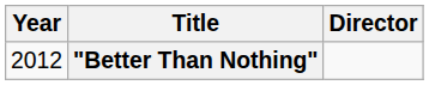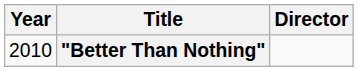"Better Than Nothing" | Year: 2012 -> 2010
